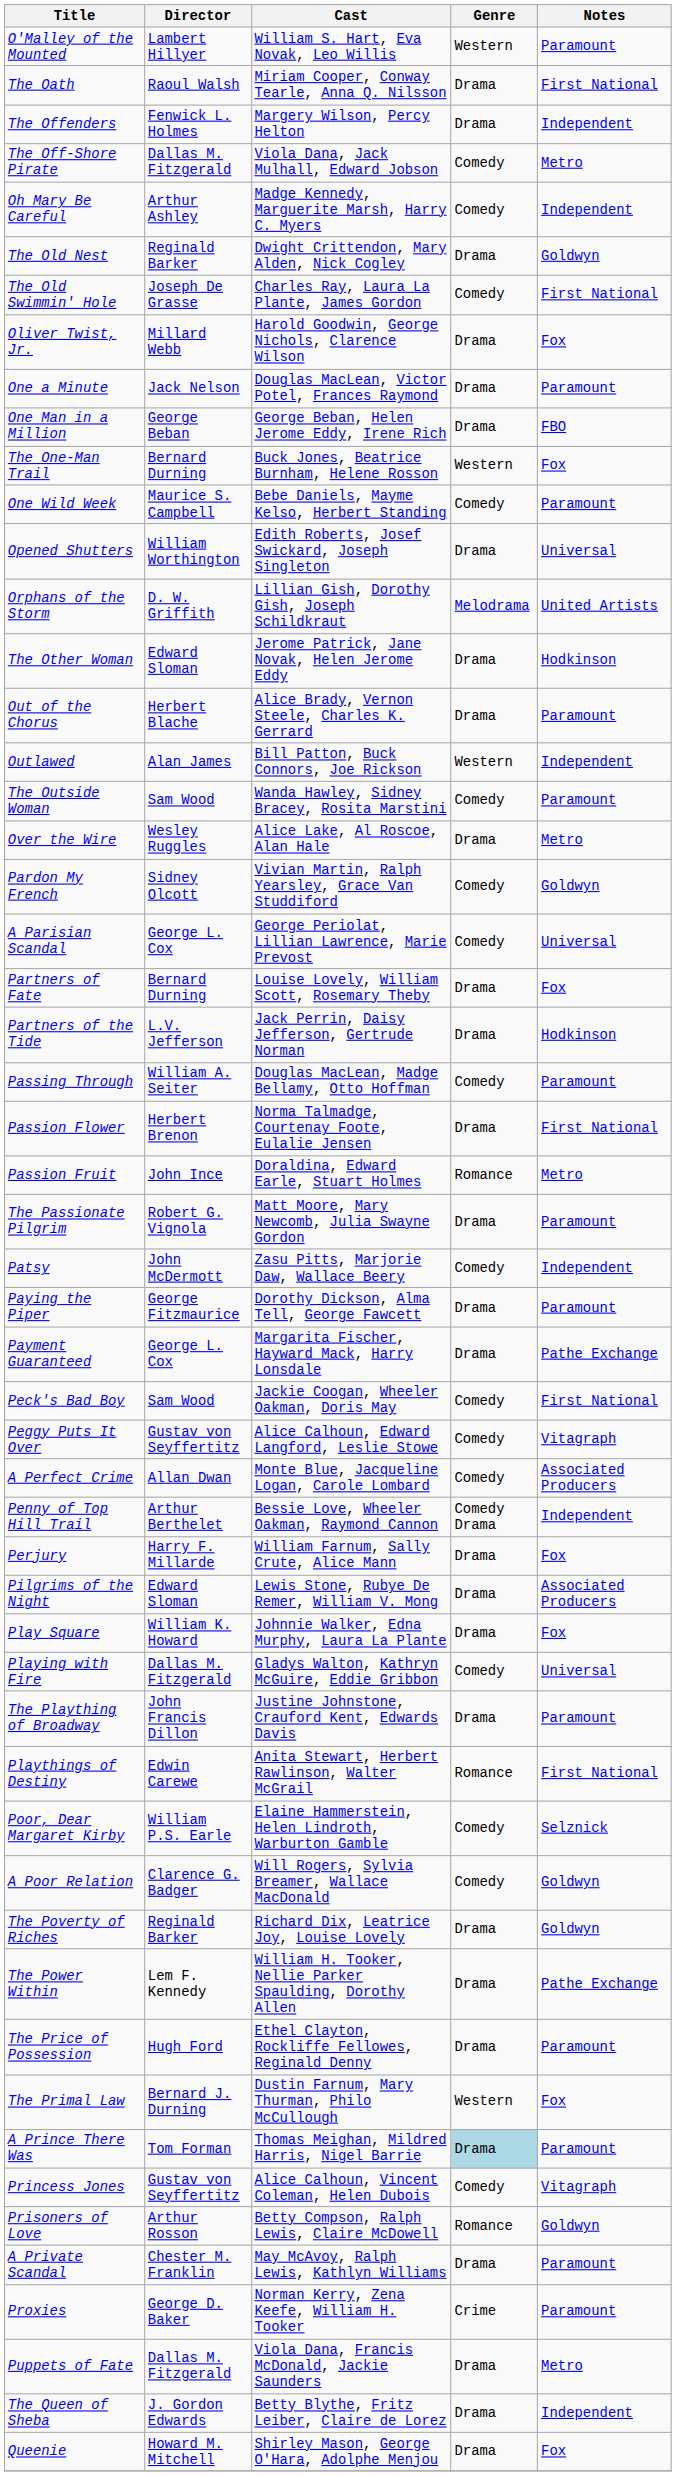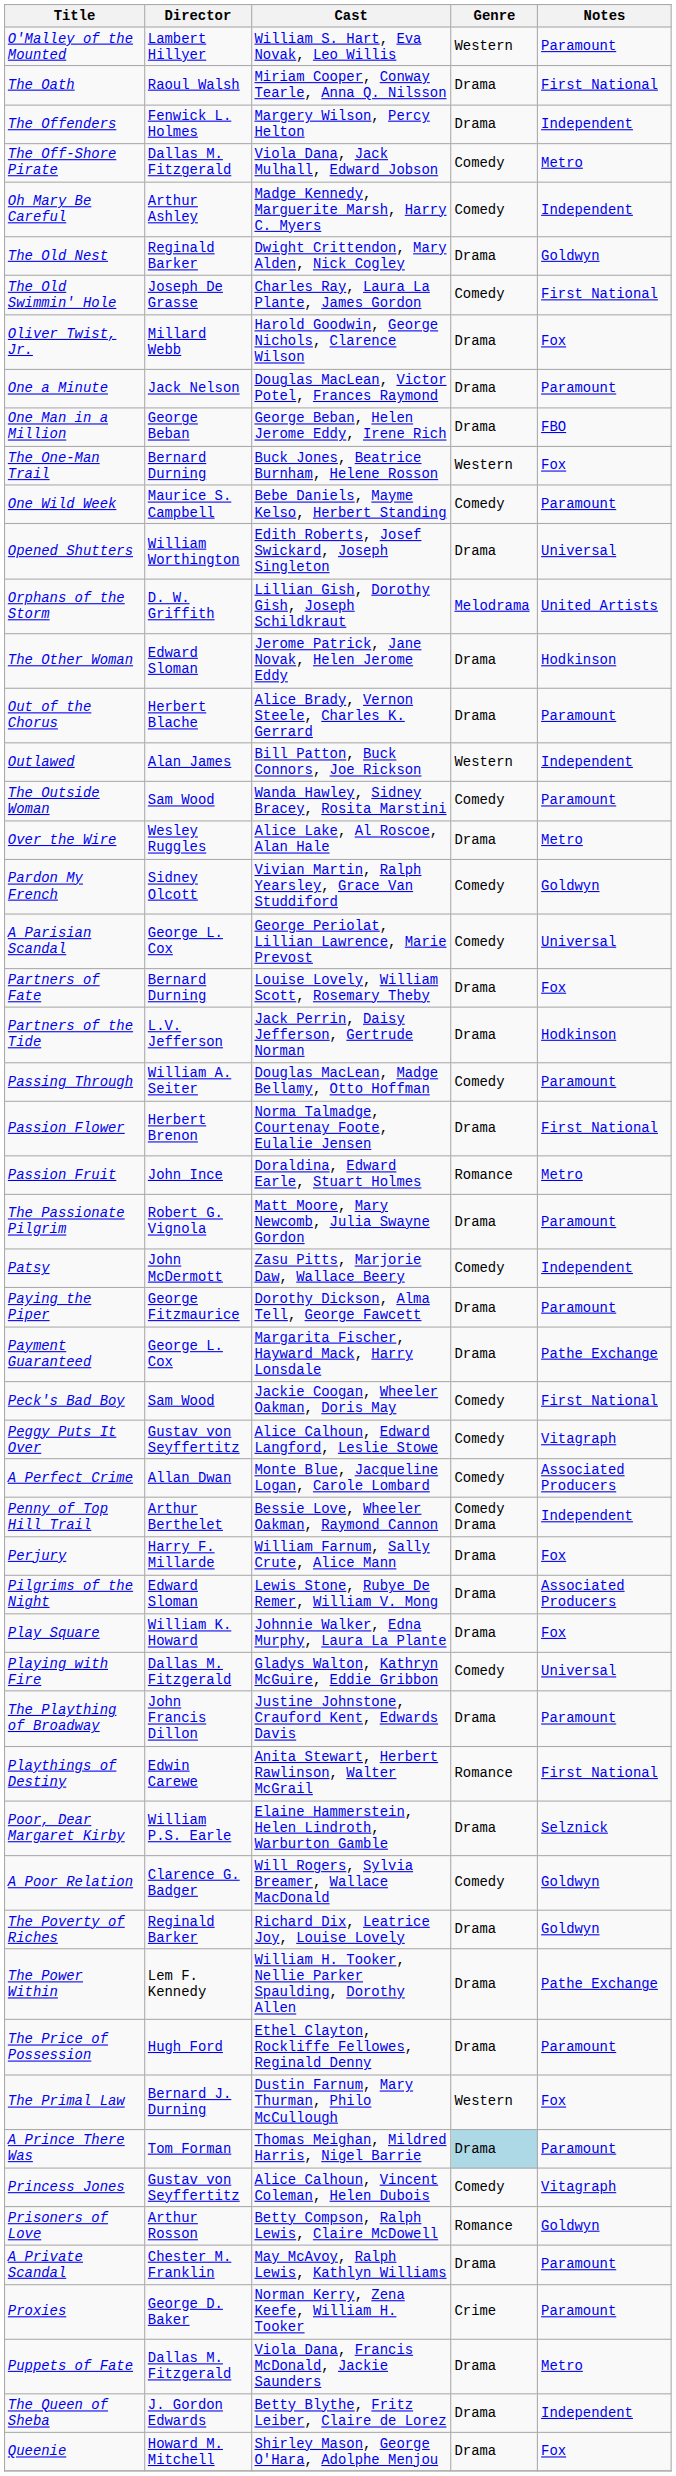Poor, Dear Margaret Kirby | Genre: Comedy -> Drama
